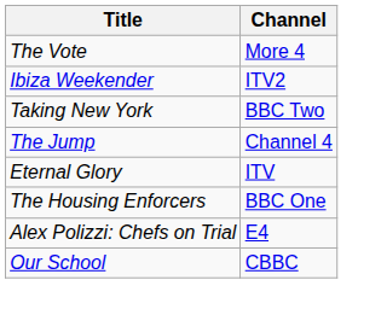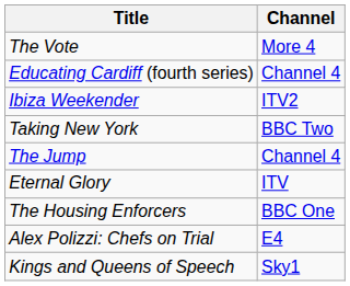+ row: Educating Cardiff (fourth series) | Channel 4
+ row: Kings and Queens of Speech | Sky1
- row: Our School | CBBC
